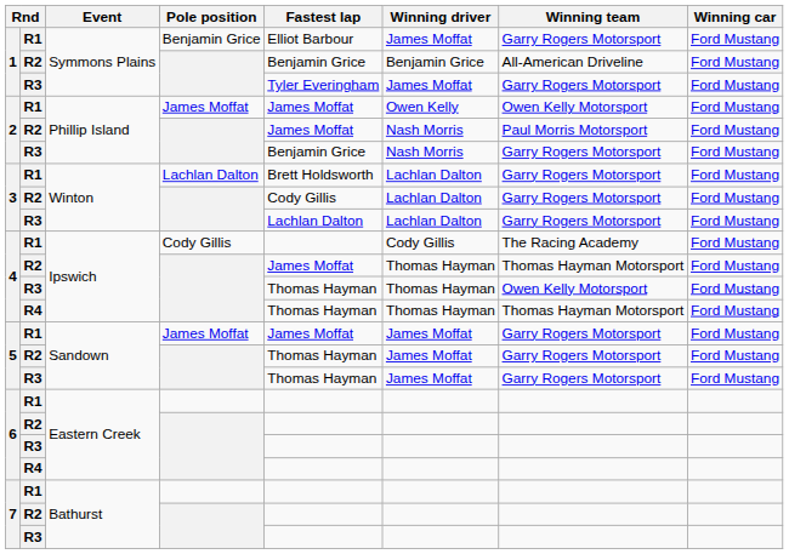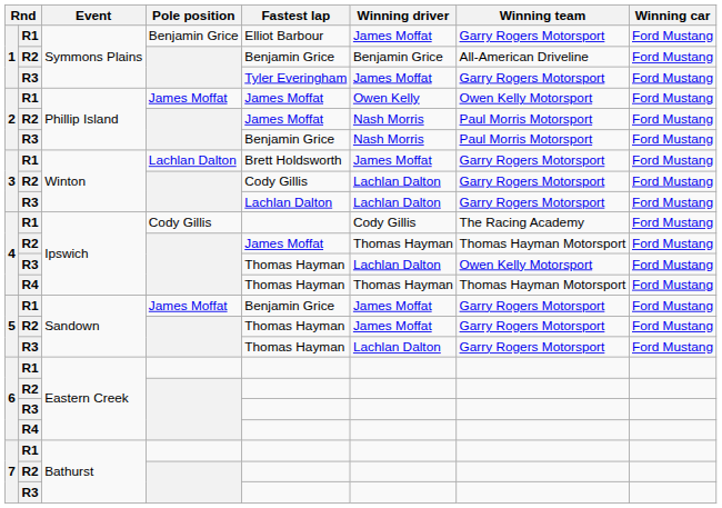2 / R3 | Winning team: Garry Rogers Motorsport -> Paul Morris Motorsport
3 / R1 | Winning driver: Lachlan Dalton -> James Moffat
4 / R3 | Winning driver: Thomas Hayman -> Lachlan Dalton
5 / R1 | Fastest lap: James Moffat -> Benjamin Grice
5 / R3 | Winning driver: James Moffat -> Lachlan Dalton
